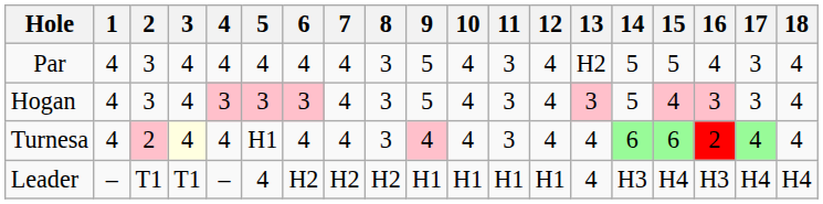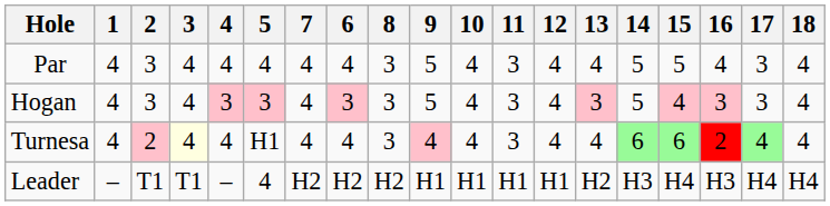columns swapped: 6 <-> 7
Par | 13: H2 -> 4
Leader | 13: 4 -> H2
